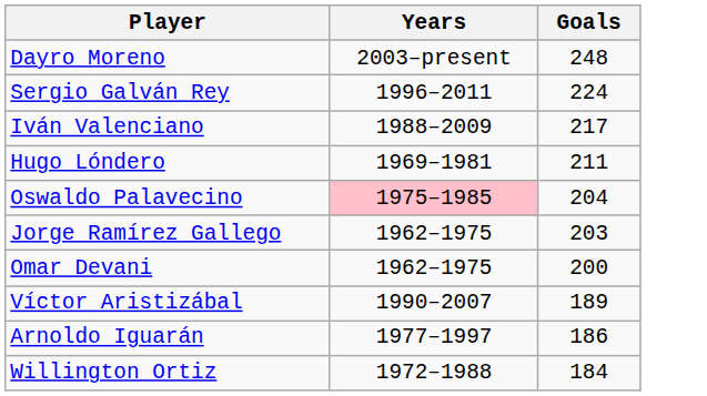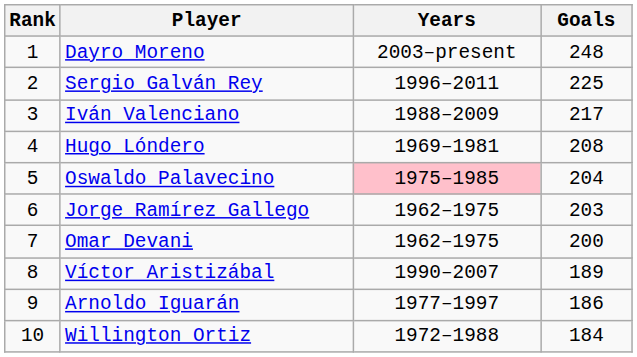+ column: Rank | 1 | 2 | 3 | 4 | 5 | 6 | 7 | 8 | 9 | 10
Sergio Galván Rey | Goals: 224 -> 225
Hugo Lóndero | Goals: 211 -> 208
